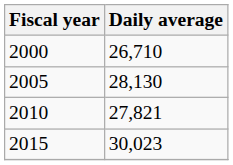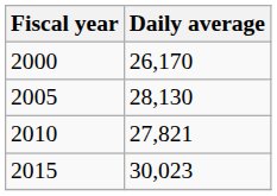2000 | Daily average: 26,710 -> 26,170
